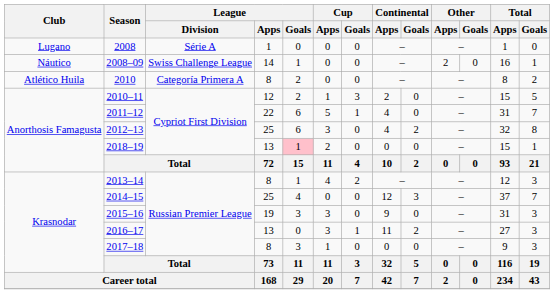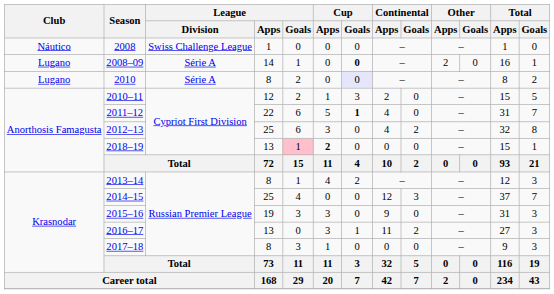2008 | Club: Lugano -> Náutico
2008 | League / Division: Série A -> Swiss Challenge League
2008–09 | Club: Náutico -> Lugano
2008–09 | League / Division: Swiss Challenge League -> Série A
2008–09 | Cup / Goals: normal -> bold
2010 | Club: Atlético Huila -> Lugano
2010 | League / Division: Categoría Primera A -> Série A
2010 | Cup / Goals: no background -> lavender background
2011–12 | Cup / Goals: normal -> bold
2018–19 | Cup / Apps: normal -> bold
